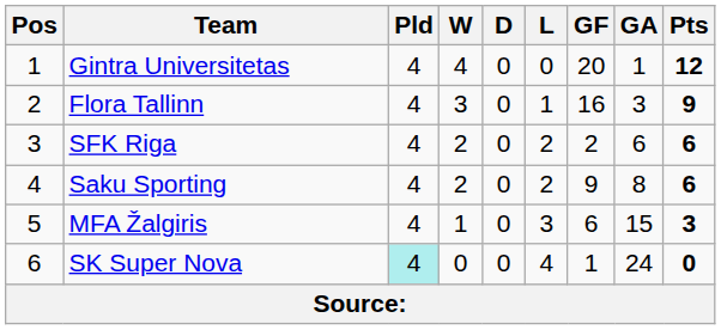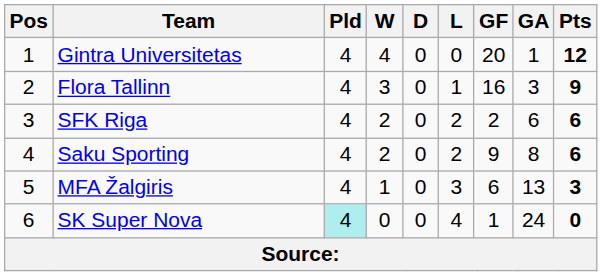MFA Žalgiris | GA: 15 -> 13
